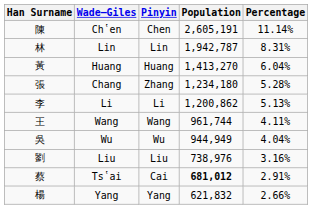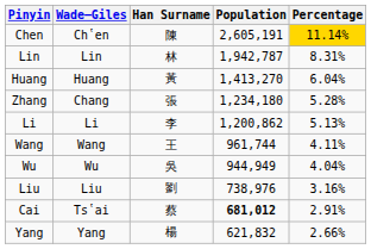columns swapped: Han Surname <-> Pinyin
Ch῾en | Percentage: no background -> gold background
